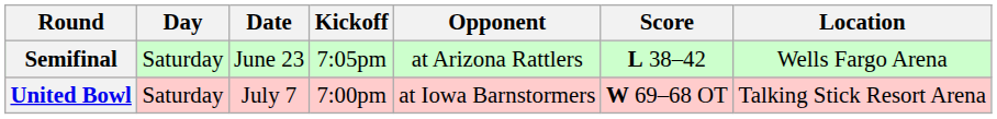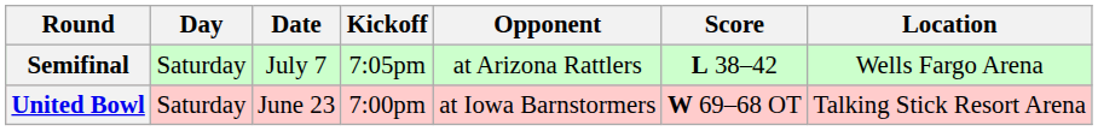Semifinal | Date: June 23 -> July 7
United Bowl | Date: July 7 -> June 23
